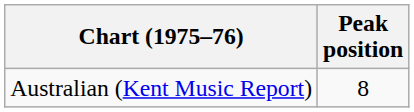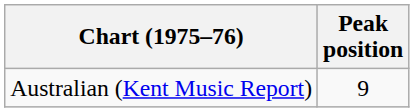Australian (Kent Music Report) | Peak position: 8 -> 9
